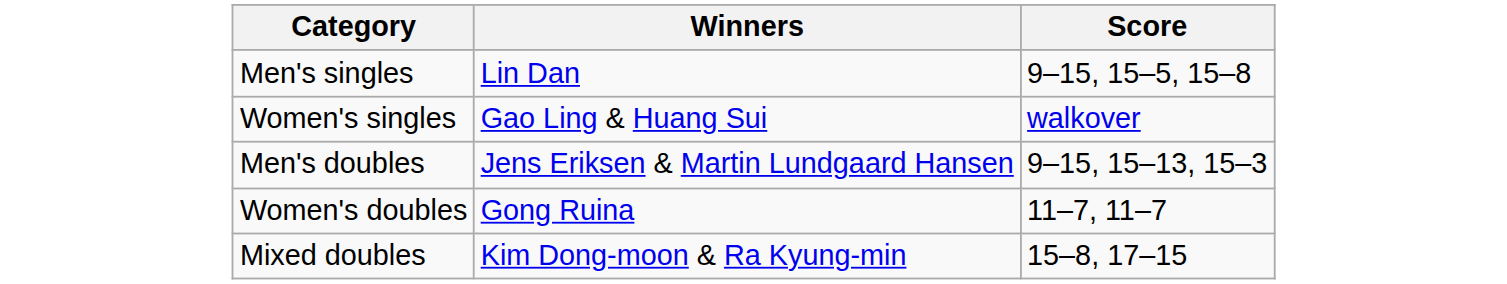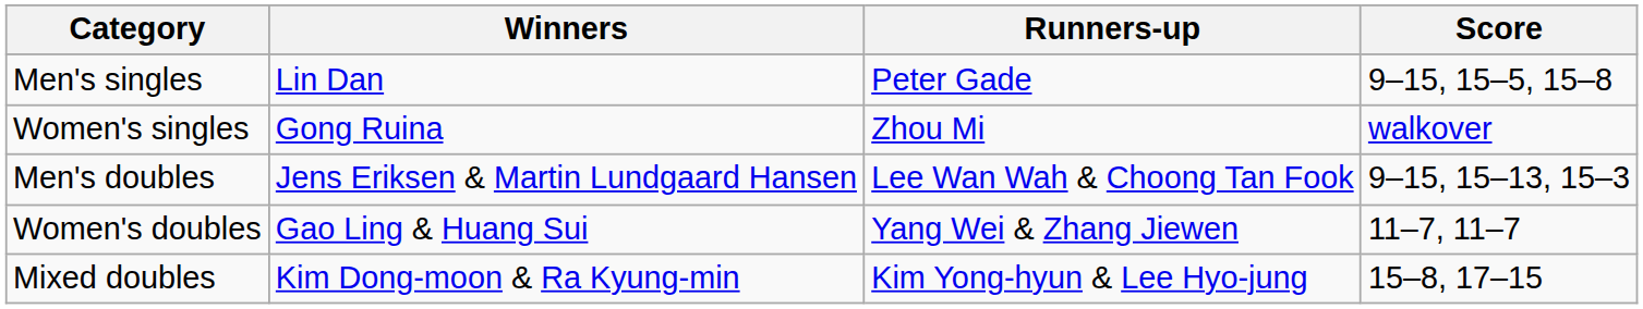+ column: Runners-up | Peter Gade | Zhou Mi | Lee Wan Wah & Choong Tan Fook | Yang Wei & Zhang Jiewen | Kim Yong-hyun & Lee Hyo-jung
Women's singles | Winners: Gao Ling & Huang Sui -> Gong Ruina
Women's doubles | Winners: Gong Ruina -> Gao Ling & Huang Sui
